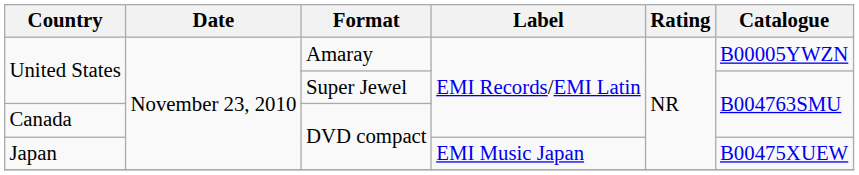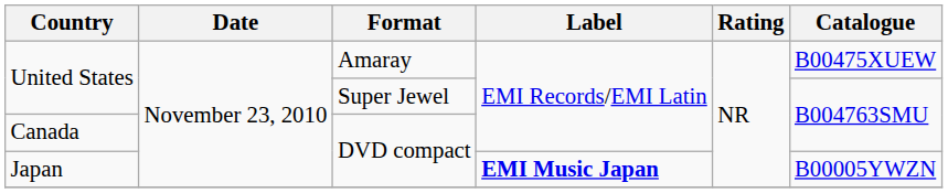United States / Amaray | Catalogue: B00005YWZN -> B00475XUEW
Japan | Label: normal -> bold
Japan | Catalogue: B00475XUEW -> B00005YWZN
